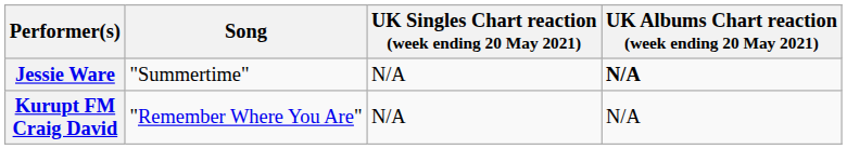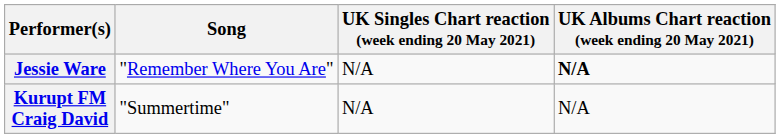Jessie Ware | Song: "Summertime" -> "Remember Where You Are"
Kurupt FM Craig David | Song: "Remember Where You Are" -> "Summertime"
